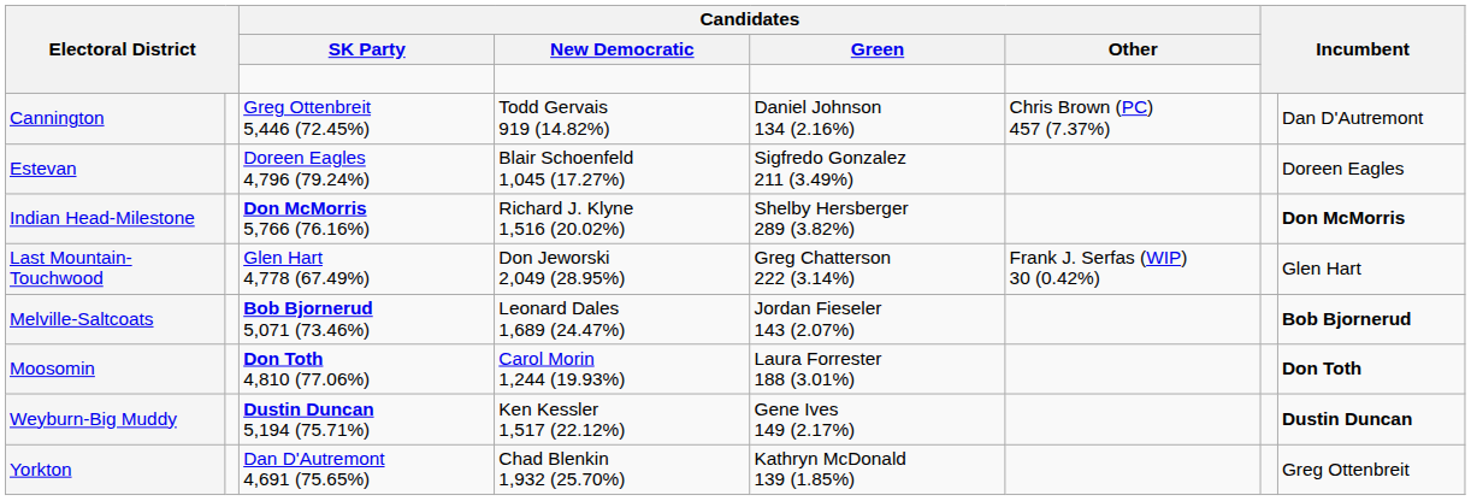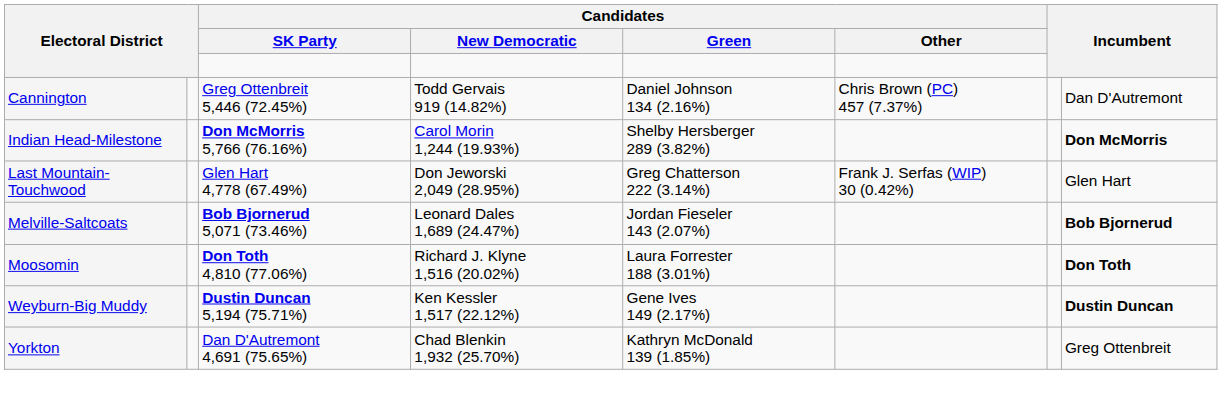- row: Estevan | Doreen Eagles 4,796 (79.24%) | Blair Schoenfeld 1,045 (17.27%) | Sigfredo Gonzalez 211 (3.49%) | Doreen Eagles
Indian Head-Milestone | Candidates / New Democratic: Richard J. Klyne 1,516 (20.02%) -> Carol Morin 1,244 (19.93%)
Moosomin | Candidates / New Democratic: Carol Morin 1,244 (19.93%) -> Richard J. Klyne 1,516 (20.02%)
